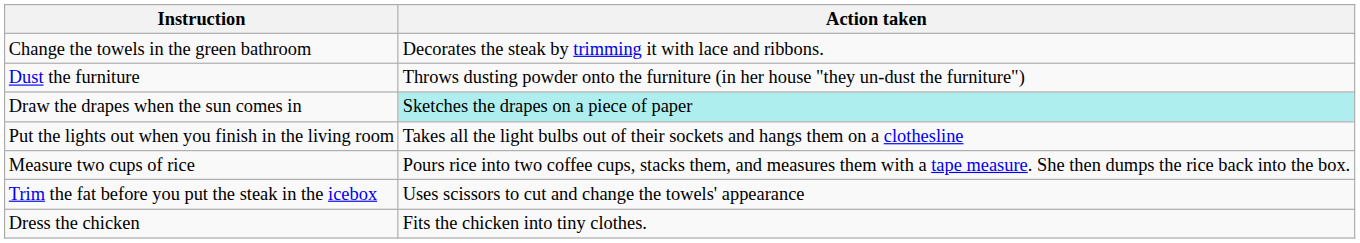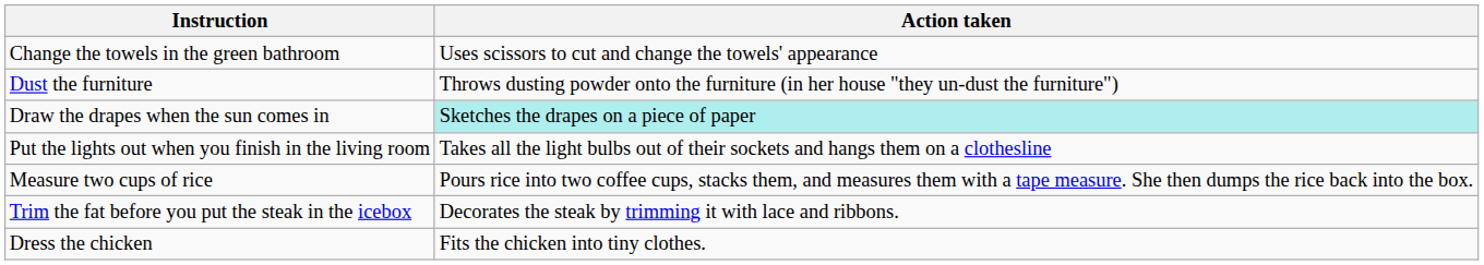Change the towels in the green bathroom | Action taken: Decorates the steak by trimming it with lace and ribbons. -> Uses scissors to cut and change the towels' appearance
Trim the fat before you put the steak in the icebox | Action taken: Uses scissors to cut and change the towels' appearance -> Decorates the steak by trimming it with lace and ribbons.
